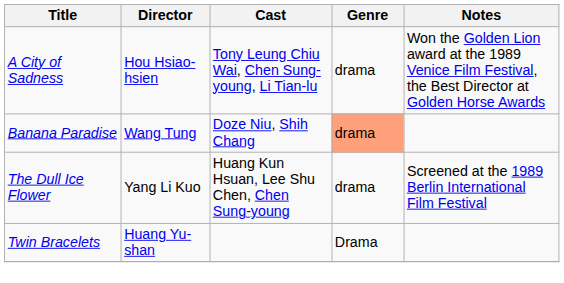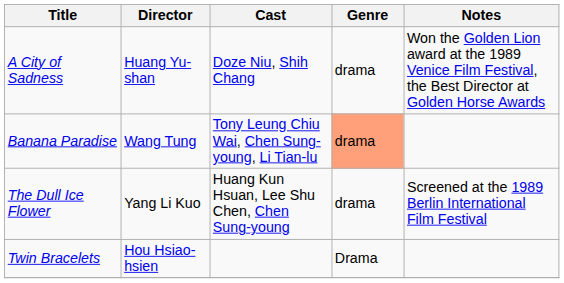A City of Sadness | Director: Hou Hsiao-hsien -> Huang Yu-shan
A City of Sadness | Cast: Tony Leung Chiu Wai, Chen Sung-young, Li Tian-lu -> Doze Niu, Shih Chang
Banana Paradise | Cast: Doze Niu, Shih Chang -> Tony Leung Chiu Wai, Chen Sung-young, Li Tian-lu
Twin Bracelets | Director: Huang Yu-shan -> Hou Hsiao-hsien
